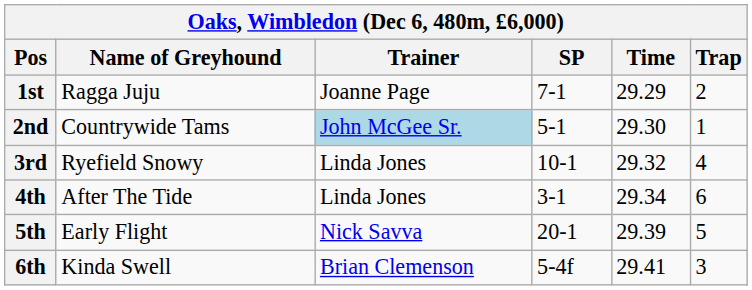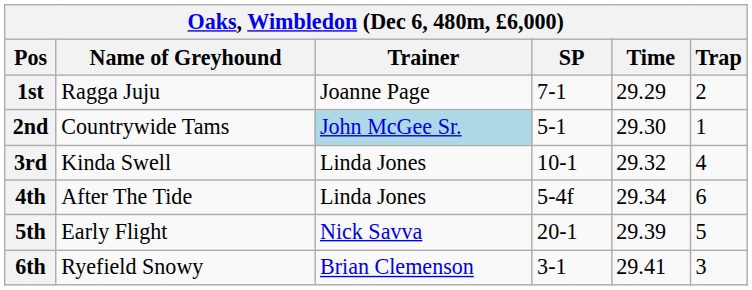3rd | Name of Greyhound: Ryefield Snowy -> Kinda Swell
4th | SP: 3-1 -> 5-4f
6th | Name of Greyhound: Kinda Swell -> Ryefield Snowy
6th | SP: 5-4f -> 3-1
